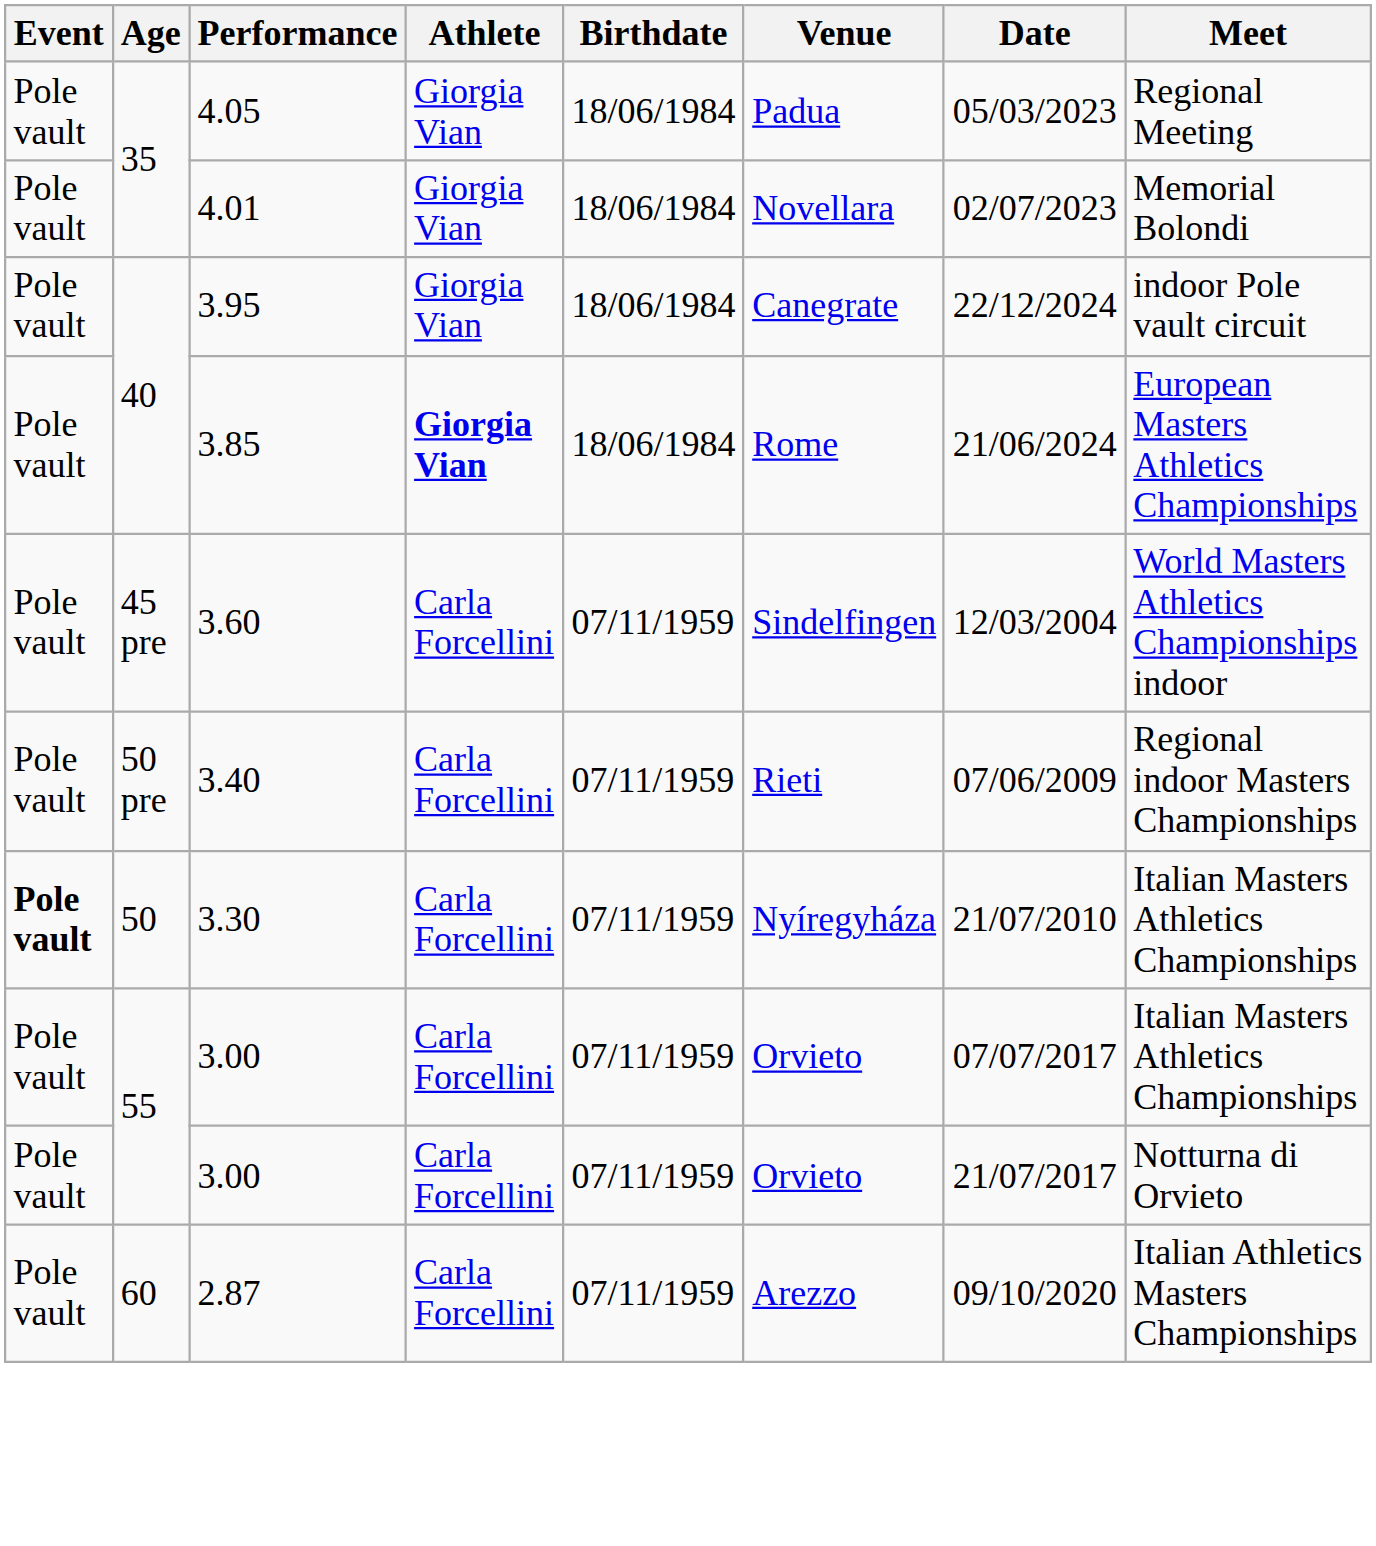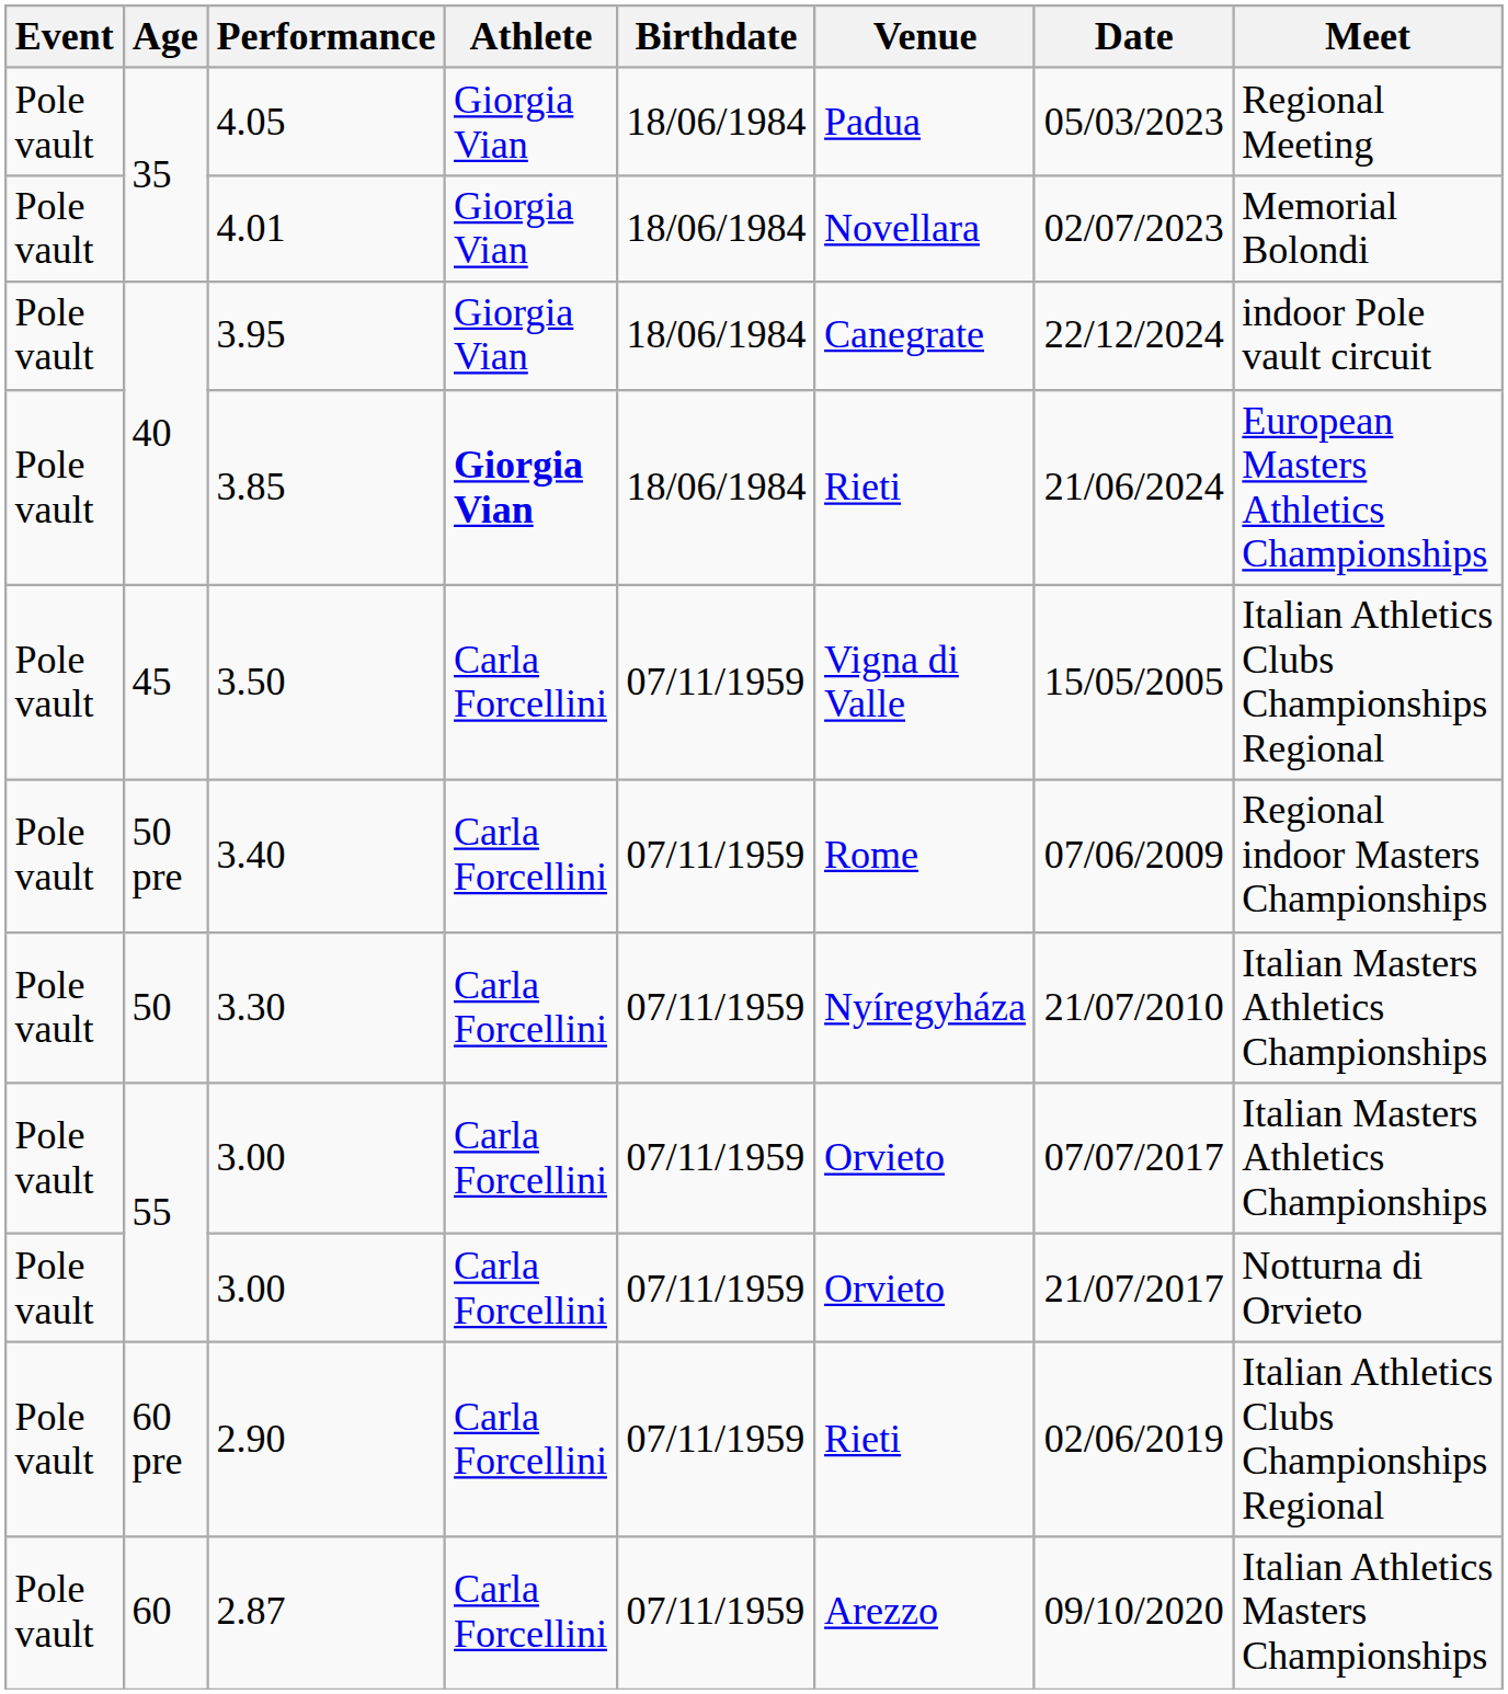3.85 | Venue: Rome -> Rieti
- row: Pole vault | 45 pre | 3.60 | Carla Forcellini | 07/11/1959 | Sindelfingen | 12/03/2004 | World Masters Athletics Championships indoor
+ row: Pole vault | 45 | 3.50 | Carla Forcellini | 07/11/1959 | Vigna di Valle | 15/05/2005 | Italian Athletics Clubs Championships Regional
3.40 | Venue: Rieti -> Rome
3.30 | Event: bold -> normal
+ row: Pole vault | 60 pre | 2.90 | Carla Forcellini | 07/11/1959 | Rieti | 02/06/2019 | Italian Athletics Clubs Championships Regional
